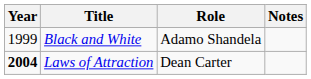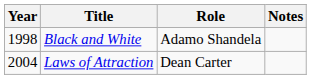Black and White | Year: 1999 -> 1998
Laws of Attraction | Year: bold -> normal
